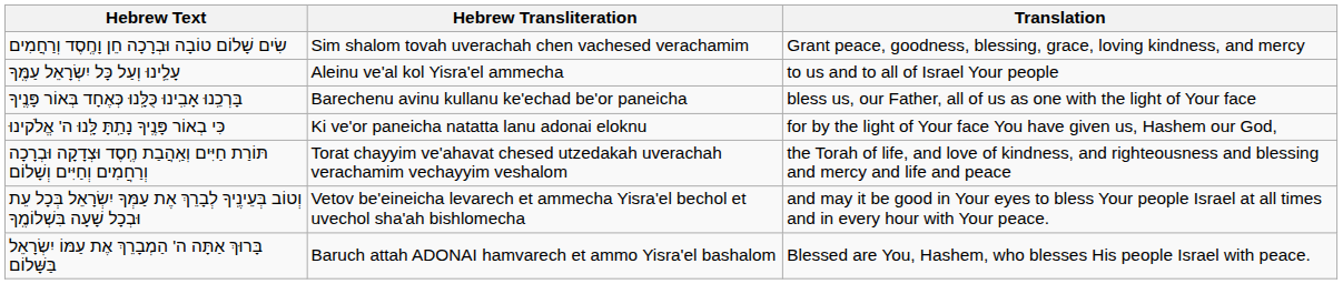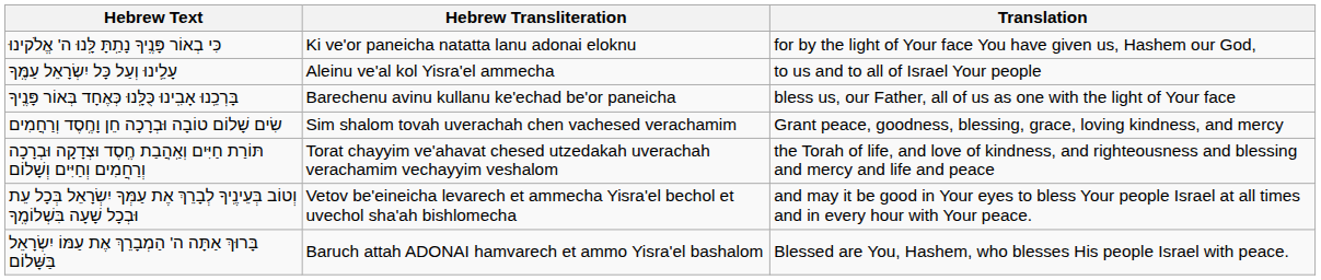rows swapped: שִׂים שָׁלוֹם טוֹבָה וּבְרָכָה חֵן וָחֶֽסֶד וְרַחֲמִים <-> כִּי בְאוֹר פָּנֶֽיךָ נָתַֽתָּ לָּֽנוּ ה' אֱלֹקינוּ
